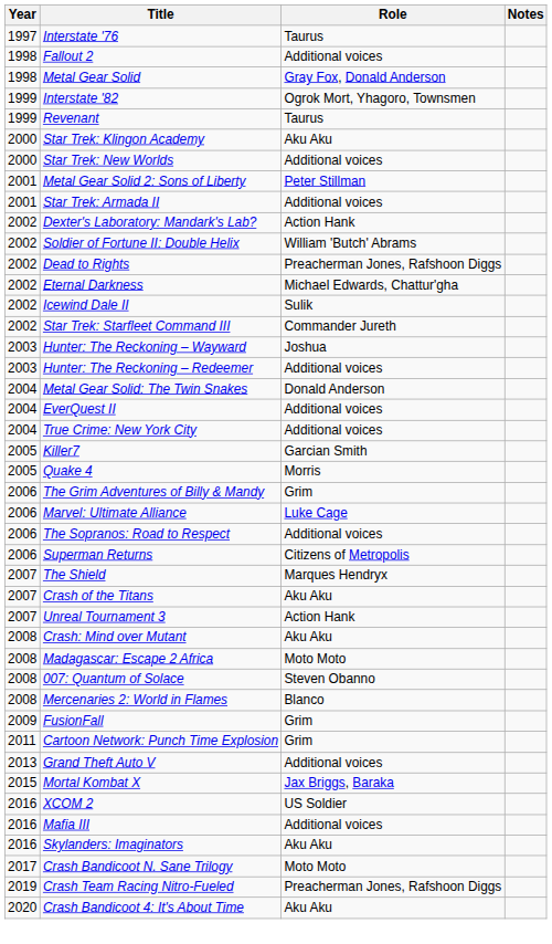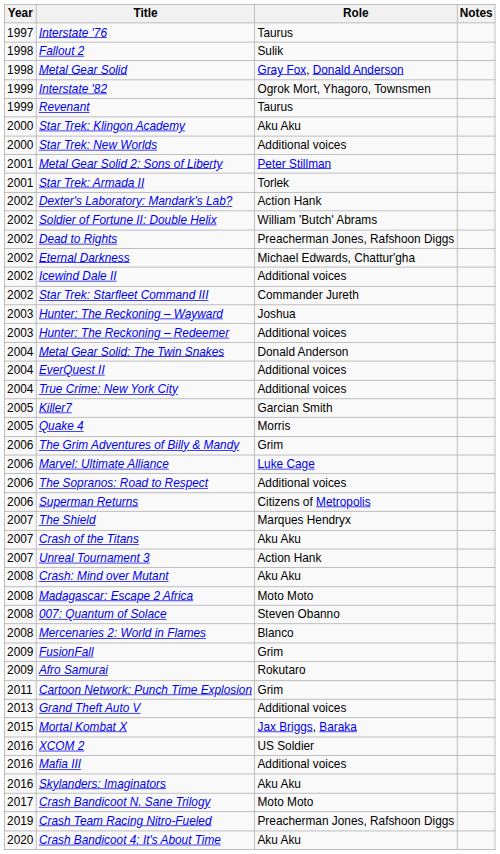Fallout 2 | Role: Additional voices -> Sulik
Star Trek: Armada II | Role: Additional voices -> Torlek
Icewind Dale II | Role: Sulik -> Additional voices
+ row: 2009 | Afro Samurai | Rokutaro
